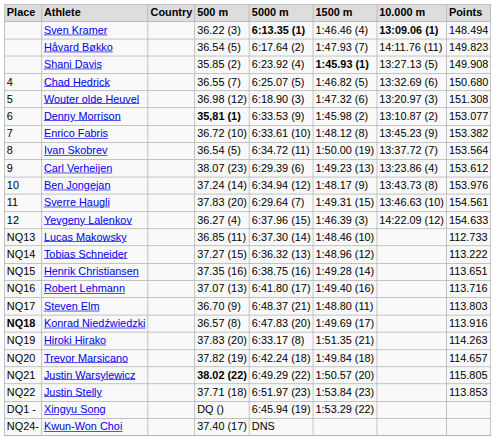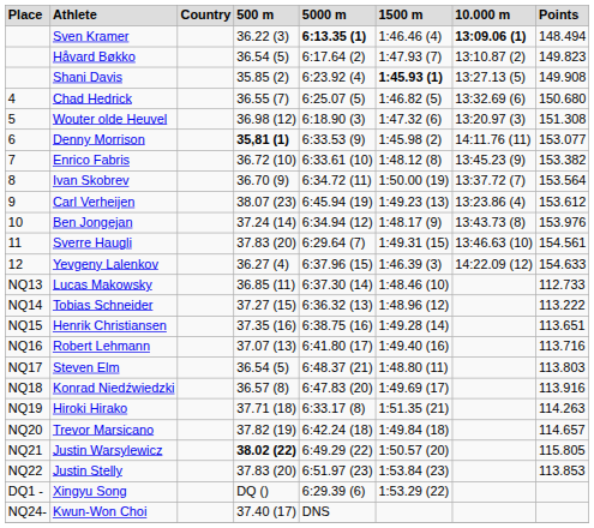Håvard Bøkko | 10.000 m: 14:11.76 (11) -> 13:10.87 (2)
Denny Morrison | 10.000 m: 13:10.87 (2) -> 14:11.76 (11)
Ivan Skobrev | 500 m: 36.54 (5) -> 36.70 (9)
Carl Verheijen | 5000 m: 6:29.39 (6) -> 6:45.94 (19)
Steven Elm | 500 m: 36.70 (9) -> 36.54 (5)
Konrad Niedźwiedzki | Place: bold -> normal
Hiroki Hirako | 500 m: 37.83 (20) -> 37.71 (18)
Justin Stelly | 500 m: 37.71 (18) -> 37.83 (20)
Xingyu Song | 5000 m: 6:45.94 (19) -> 6:29.39 (6)
